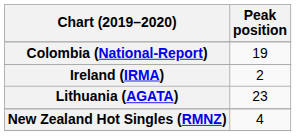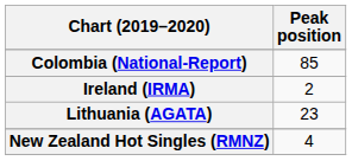Colombia (National-Report) | Peak position: 19 -> 85
